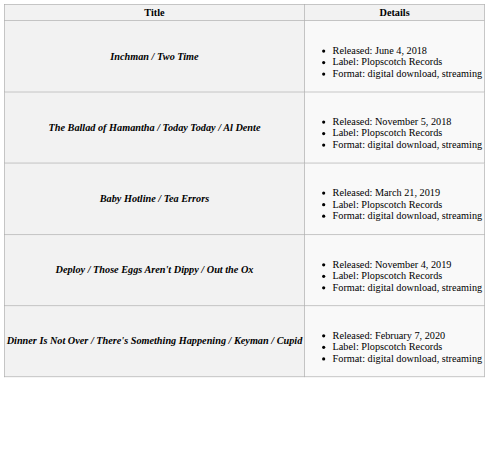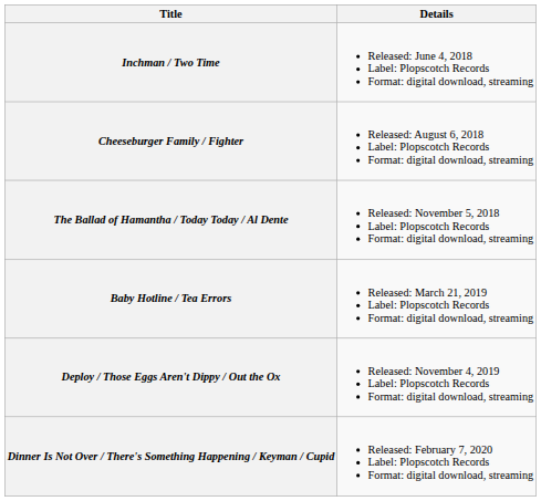+ row: Cheeseburger Family / Fighter | Released: August 6, 2018 Label: Plopscotch Records Format: digital download, streaming
